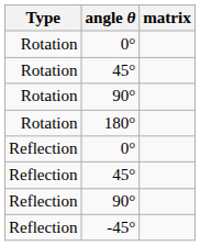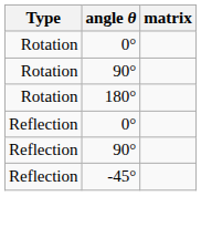- row: Rotation | 45°
- row: Reflection | 45°
